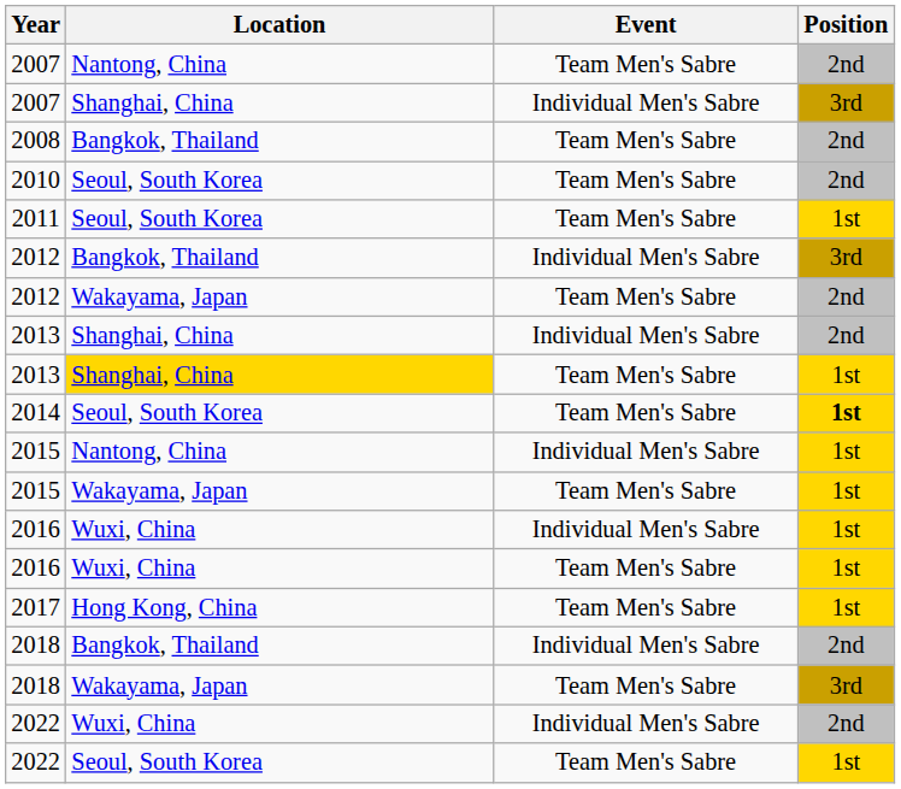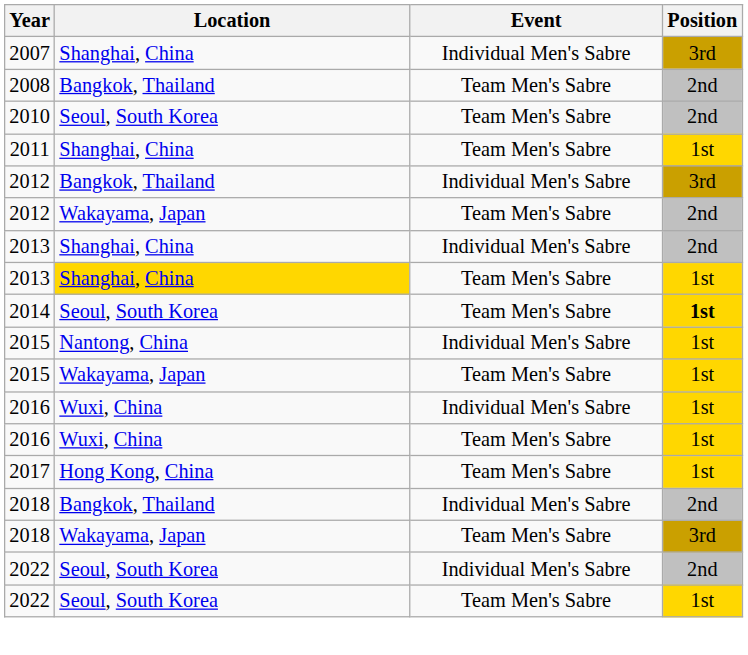- row: 2007 | Nantong, China | Team Men's Sabre | 2nd
2011 | Location: Seoul, South Korea -> Shanghai, China
2022 / Individual Men's Sabre | Location: Wuxi, China -> Seoul, South Korea
